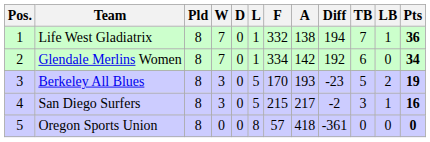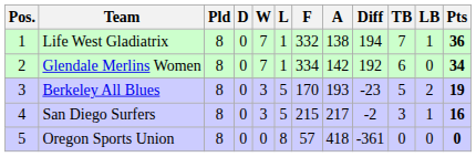columns swapped: W <-> D
